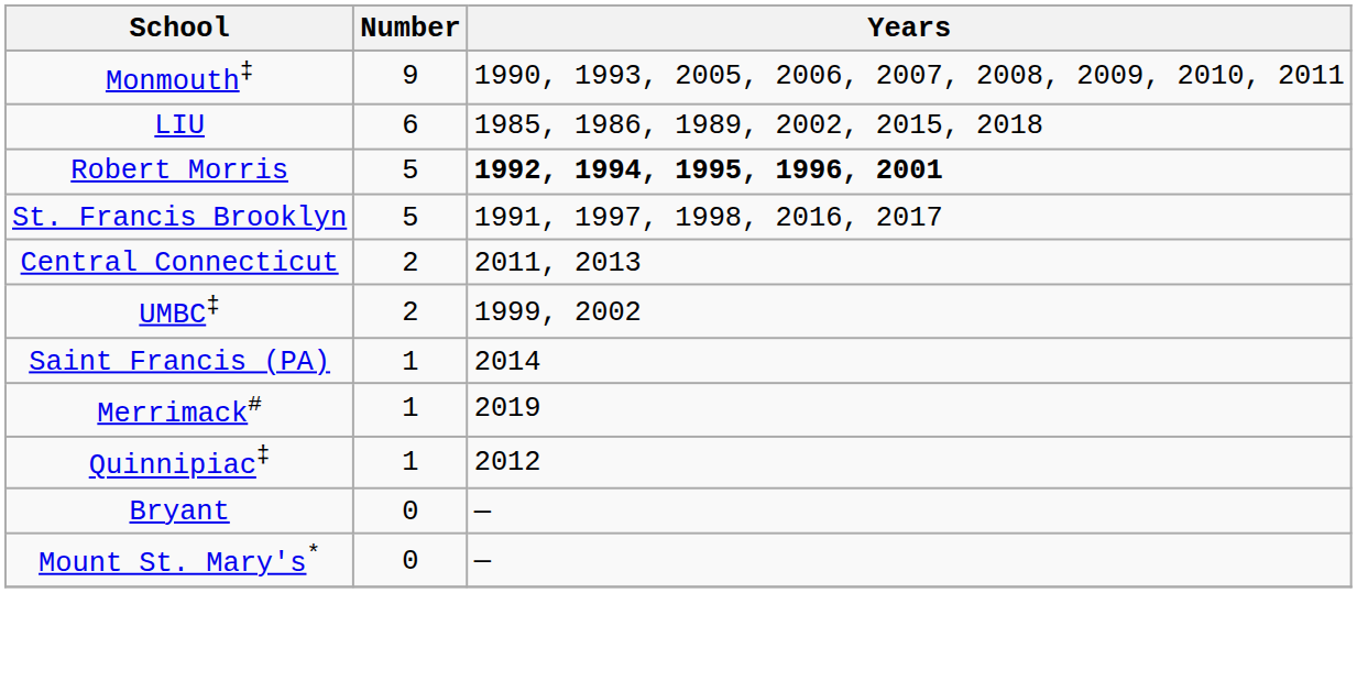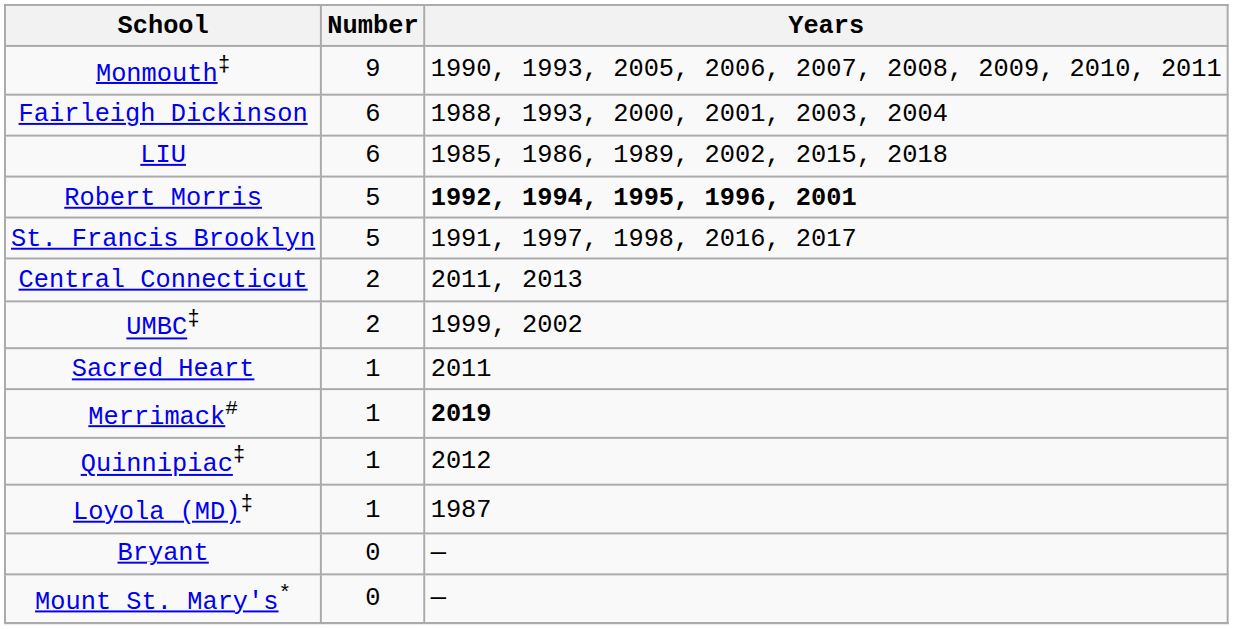+ row: Fairleigh Dickinson | 6 | 1988, 1993, 2000, 2001, 2003, 2004
- row: Saint Francis (PA) | 1 | 2014
+ row: Sacred Heart | 1 | 2011
Merrimack# | Years: normal -> bold
+ row: Loyola (MD)‡ | 1 | 1987
